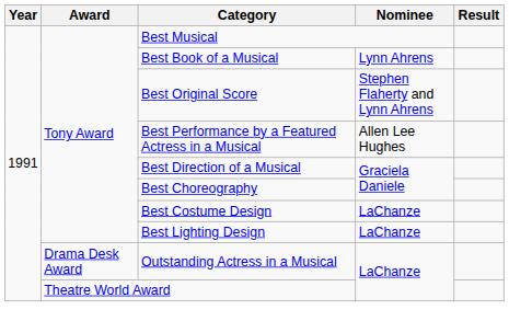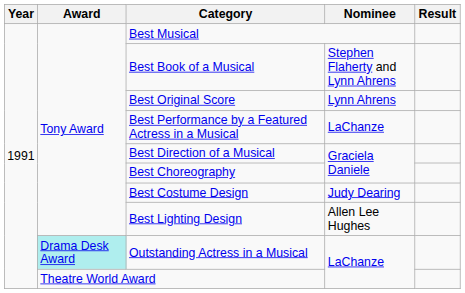Best Book of a Musical | Nominee: Lynn Ahrens -> Stephen Flaherty and Lynn Ahrens
Best Original Score | Nominee: Stephen Flaherty and Lynn Ahrens -> Lynn Ahrens
Best Performance by a Featured Actress in a Musical | Nominee: Allen Lee Hughes -> LaChanze
Best Costume Design | Nominee: LaChanze -> Judy Dearing
Best Lighting Design | Nominee: LaChanze -> Allen Lee Hughes
Outstanding Actress in a Musical | Award: no background -> paleturquoise background
